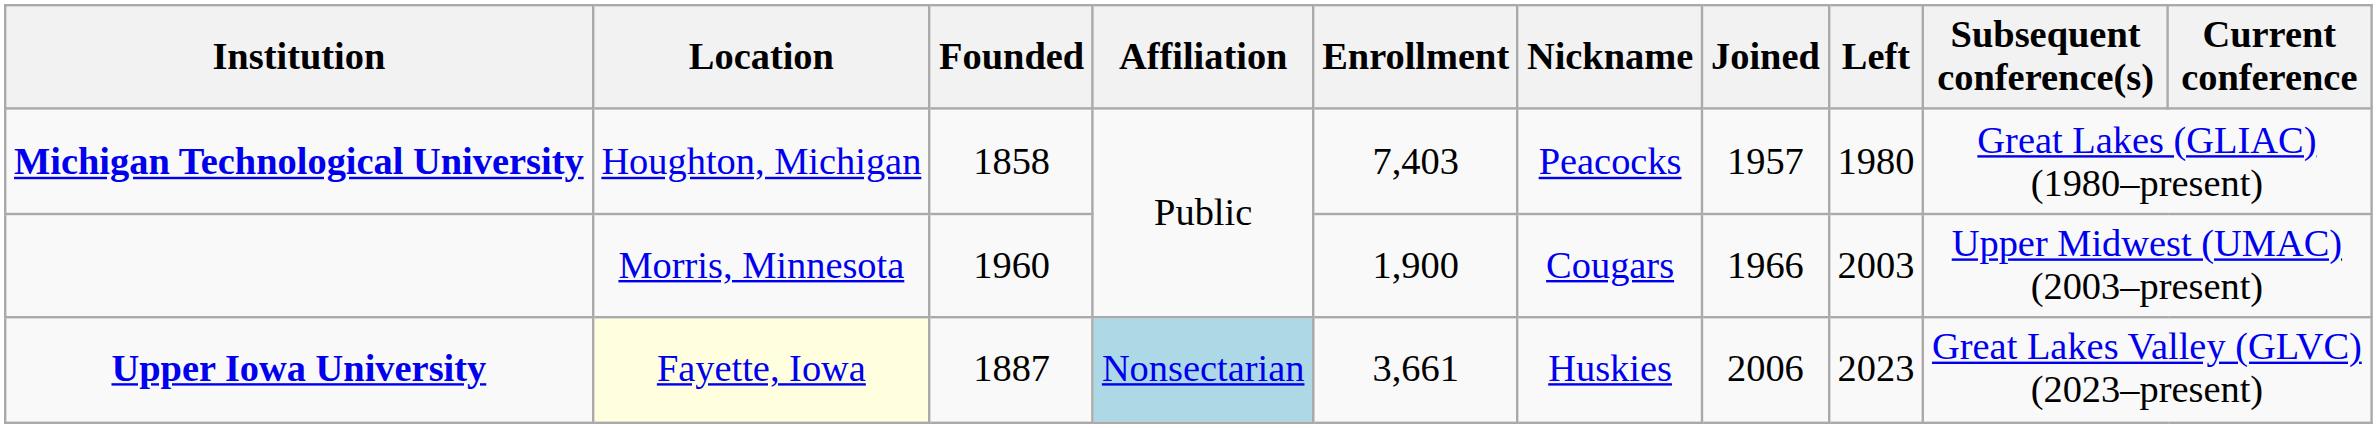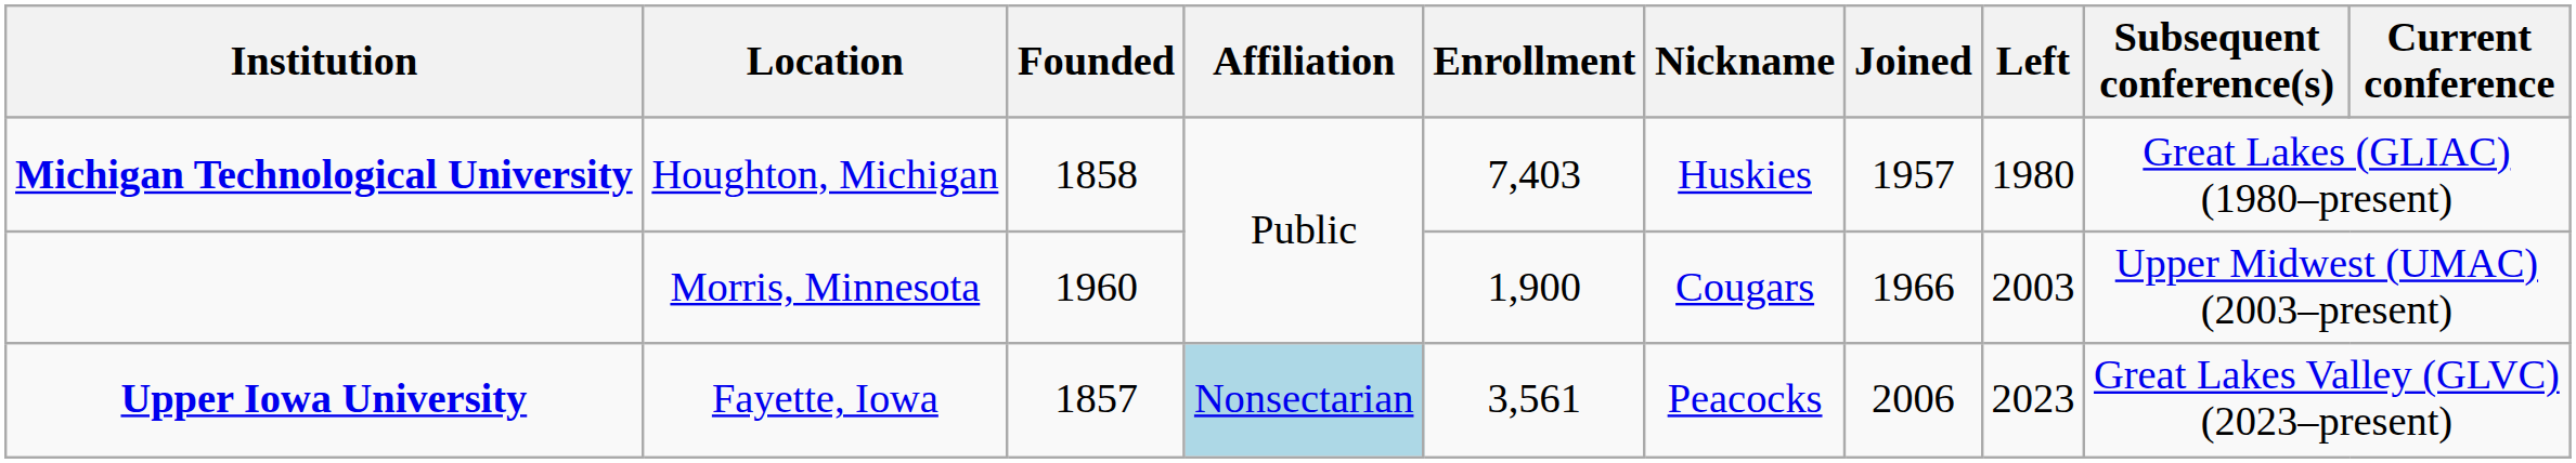Michigan Technological University | Nickname: Peacocks -> Huskies
Upper Iowa University | Location: lightyellow background -> no background
Upper Iowa University | Founded: 1887 -> 1857
Upper Iowa University | Enrollment: 3,661 -> 3,561
Upper Iowa University | Nickname: Huskies -> Peacocks
